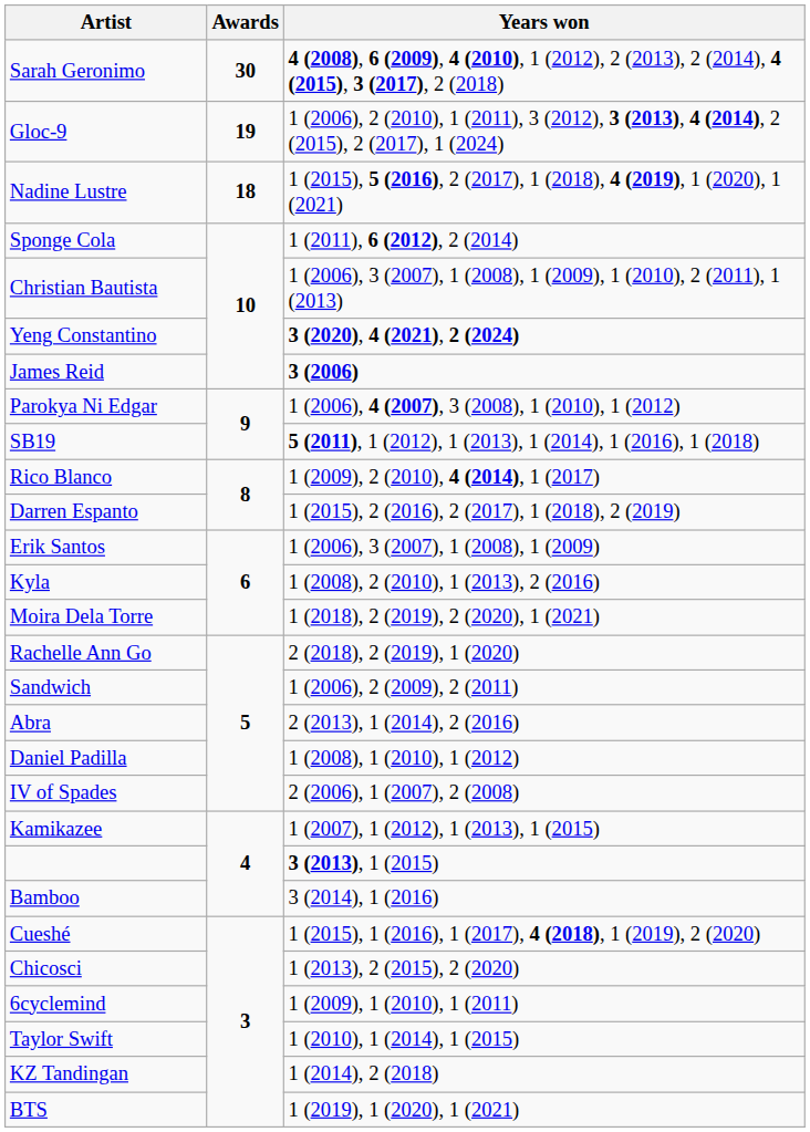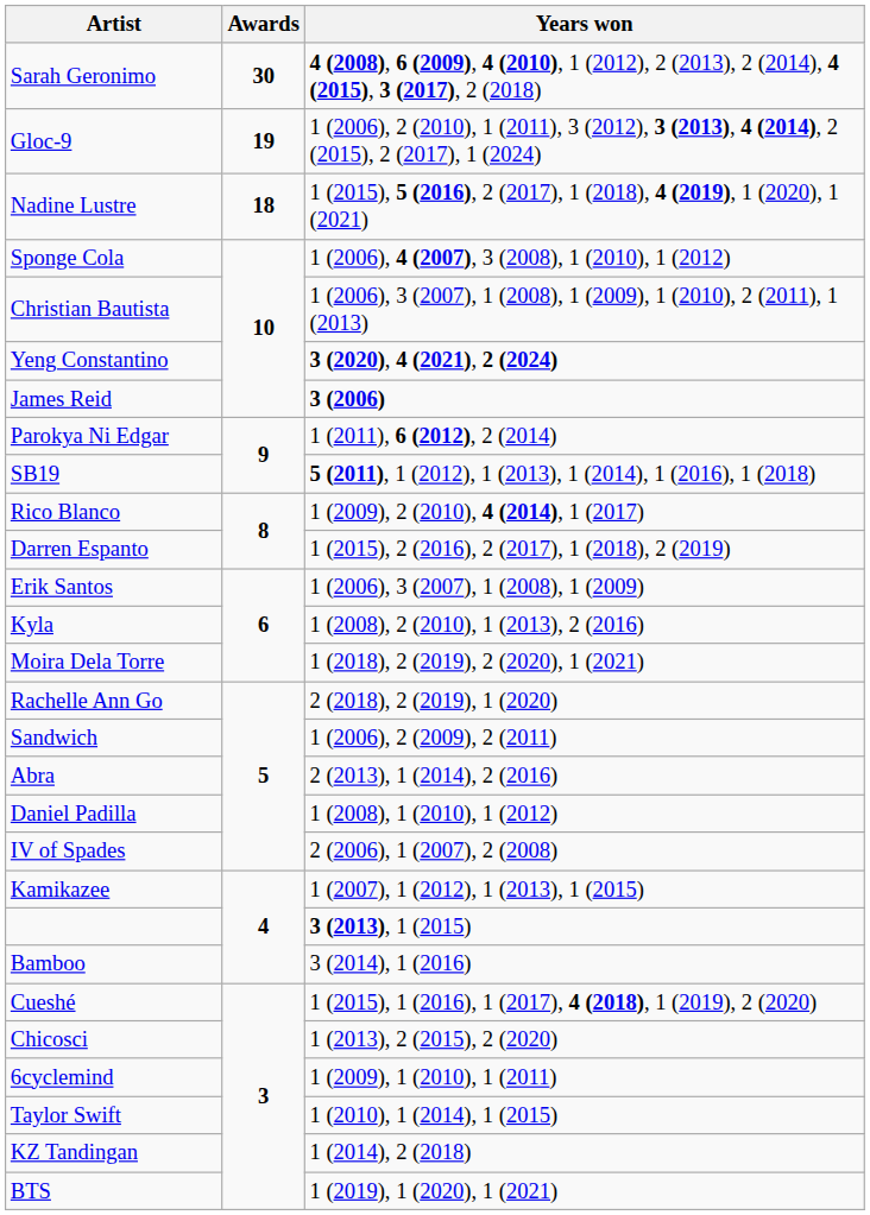Sponge Cola | Years won: 1 (2011), 6 (2012), 2 (2014) -> 1 (2006), 4 (2007), 3 (2008), 1 (2010), 1 (2012)
Parokya Ni Edgar | Years won: 1 (2006), 4 (2007), 3 (2008), 1 (2010), 1 (2012) -> 1 (2011), 6 (2012), 2 (2014)
